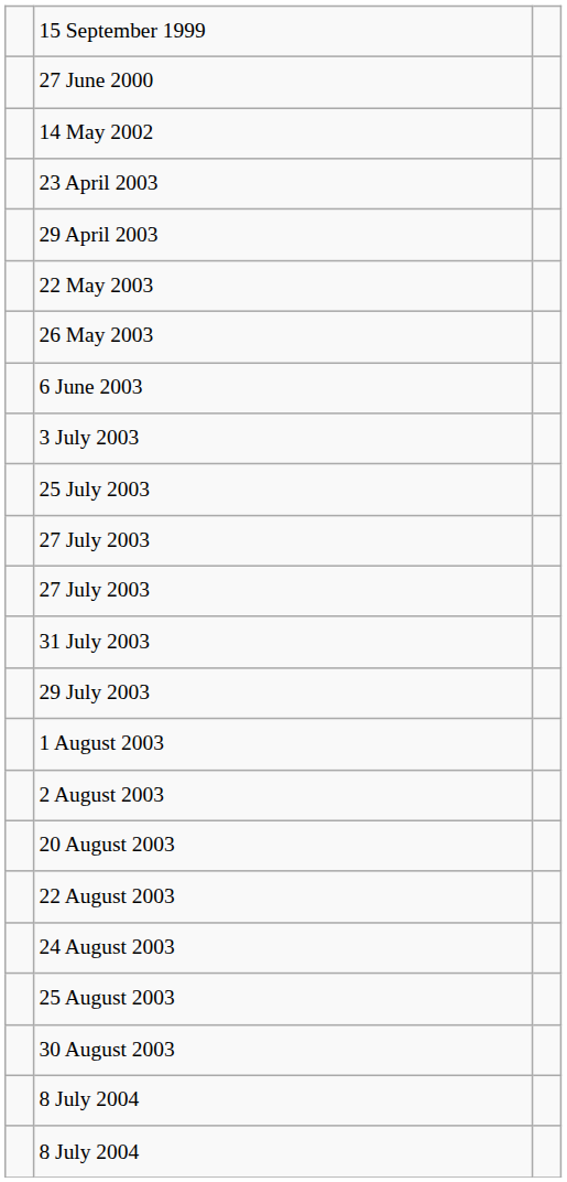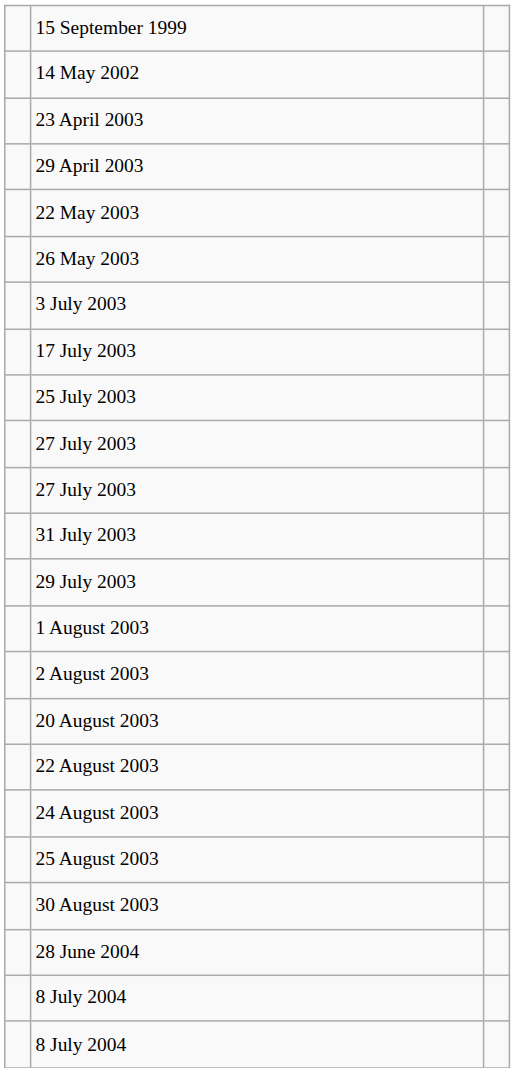- row: 27 June 2000
- row: 6 June 2003
+ row: 17 July 2003
+ row: 28 June 2004
